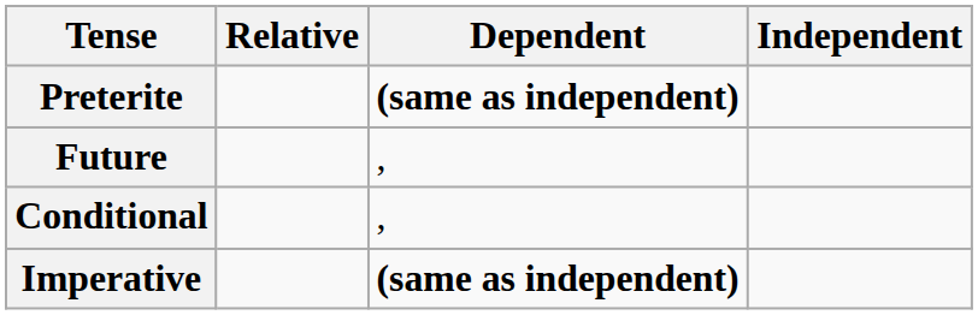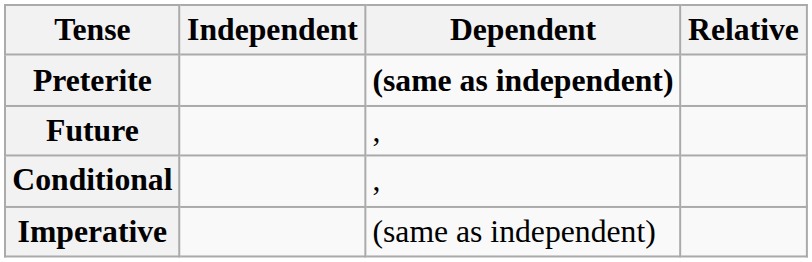columns swapped: Independent <-> Relative
Imperative | Dependent: bold -> normal
